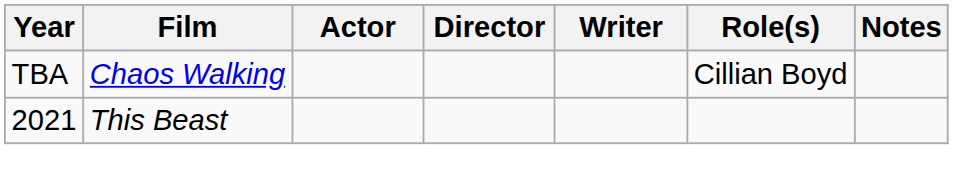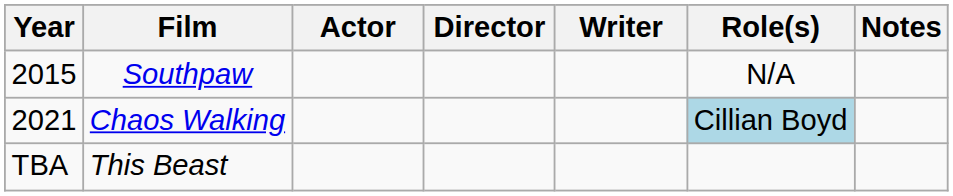+ row: 2015 | Southpaw | N/A
Chaos Walking | Year: TBA -> 2021
Chaos Walking | Role(s): no background -> lightblue background
This Beast | Year: 2021 -> TBA
